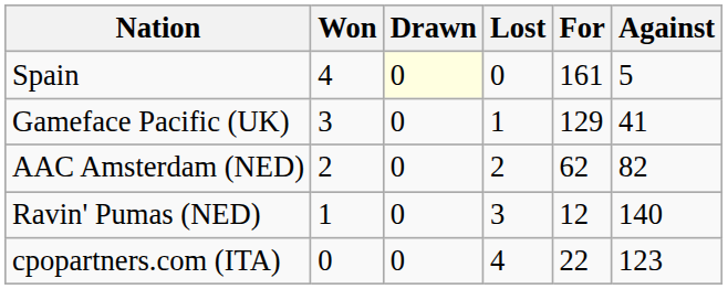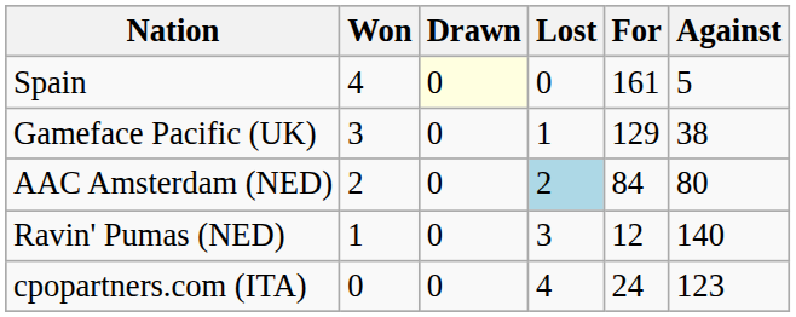Gameface Pacific (UK) | Against: 41 -> 38
AAC Amsterdam (NED) | Lost: no background -> lightblue background
AAC Amsterdam (NED) | For: 62 -> 84
AAC Amsterdam (NED) | Against: 82 -> 80
cpopartners.com (ITA) | For: 22 -> 24
